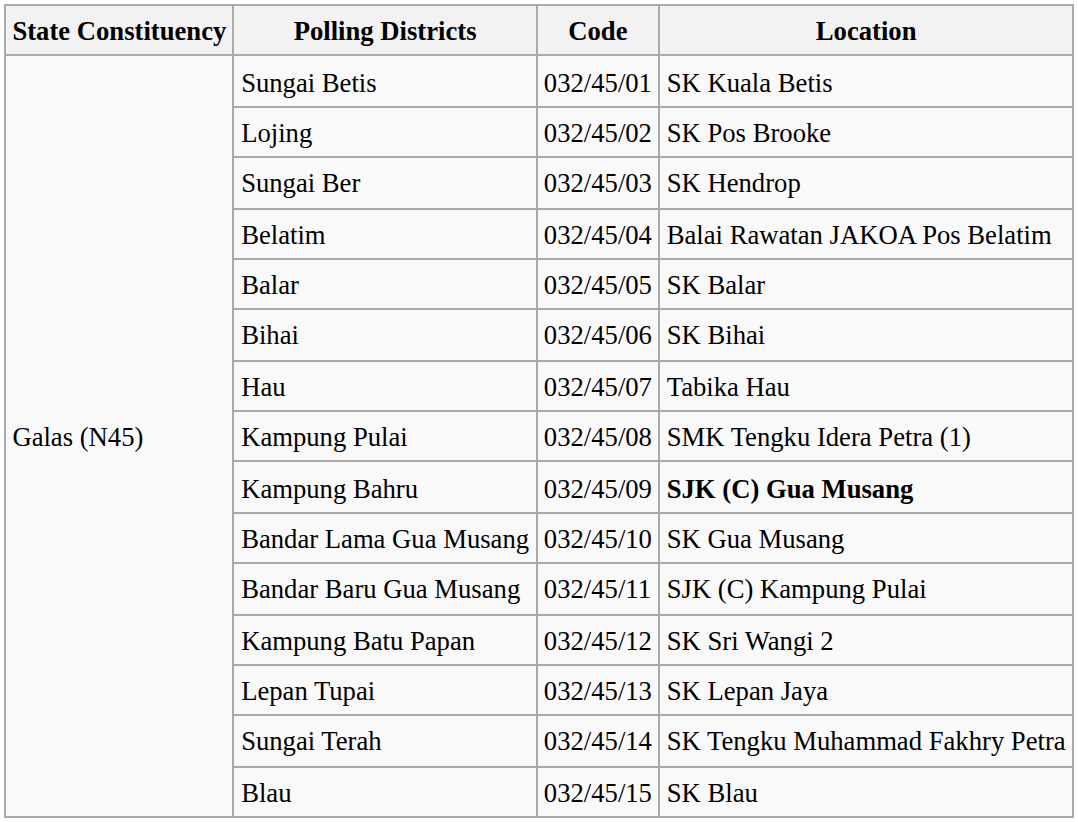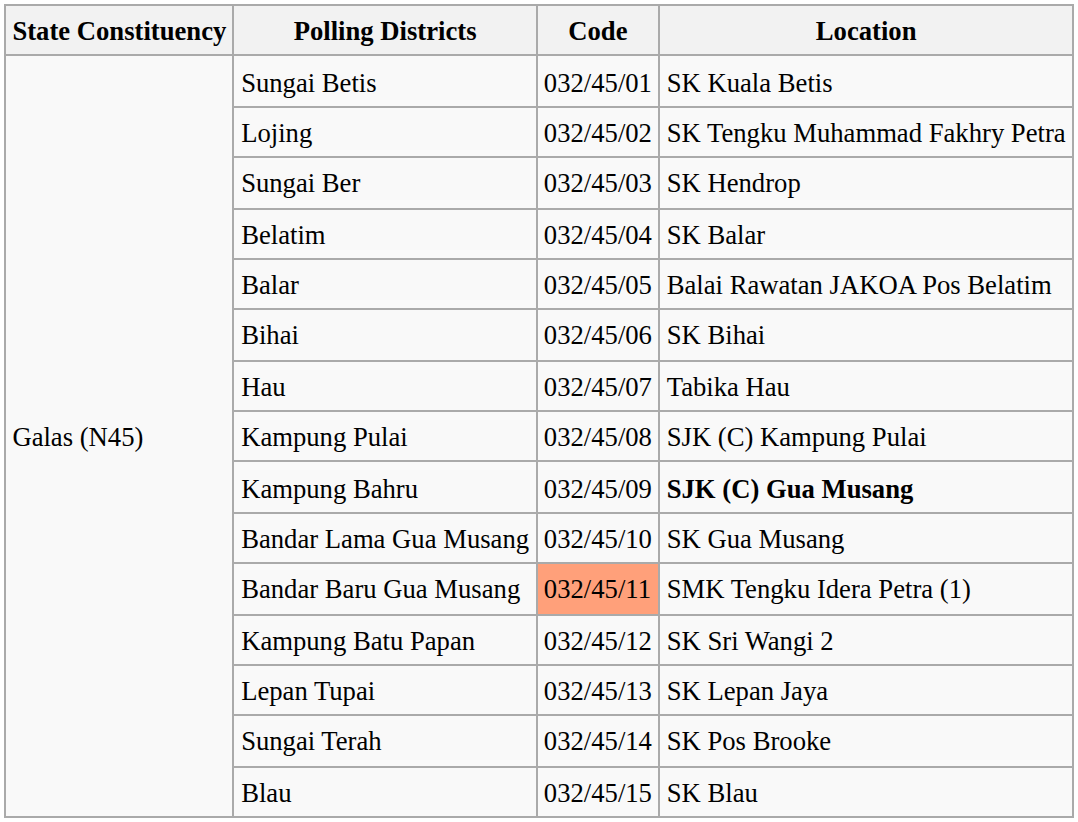Lojing | Location: SK Pos Brooke -> SK Tengku Muhammad Fakhry Petra
Belatim | Location: Balai Rawatan JAKOA Pos Belatim -> SK Balar
Balar | Location: SK Balar -> Balai Rawatan JAKOA Pos Belatim
Kampung Pulai | Location: SMK Tengku Idera Petra (1) -> SJK (C) Kampung Pulai
Bandar Baru Gua Musang | Code: no background -> lightsalmon background
Bandar Baru Gua Musang | Location: SJK (C) Kampung Pulai -> SMK Tengku Idera Petra (1)
Sungai Terah | Location: SK Tengku Muhammad Fakhry Petra -> SK Pos Brooke
